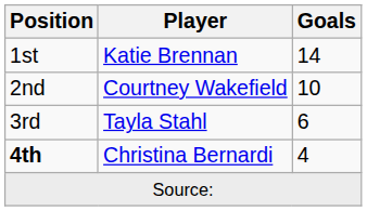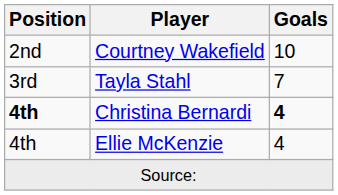- row: 1st | Katie Brennan | 14
Tayla Stahl | Goals: 6 -> 7
Christina Bernardi | Goals: normal -> bold
+ row: 4th | Ellie McKenzie | 4
